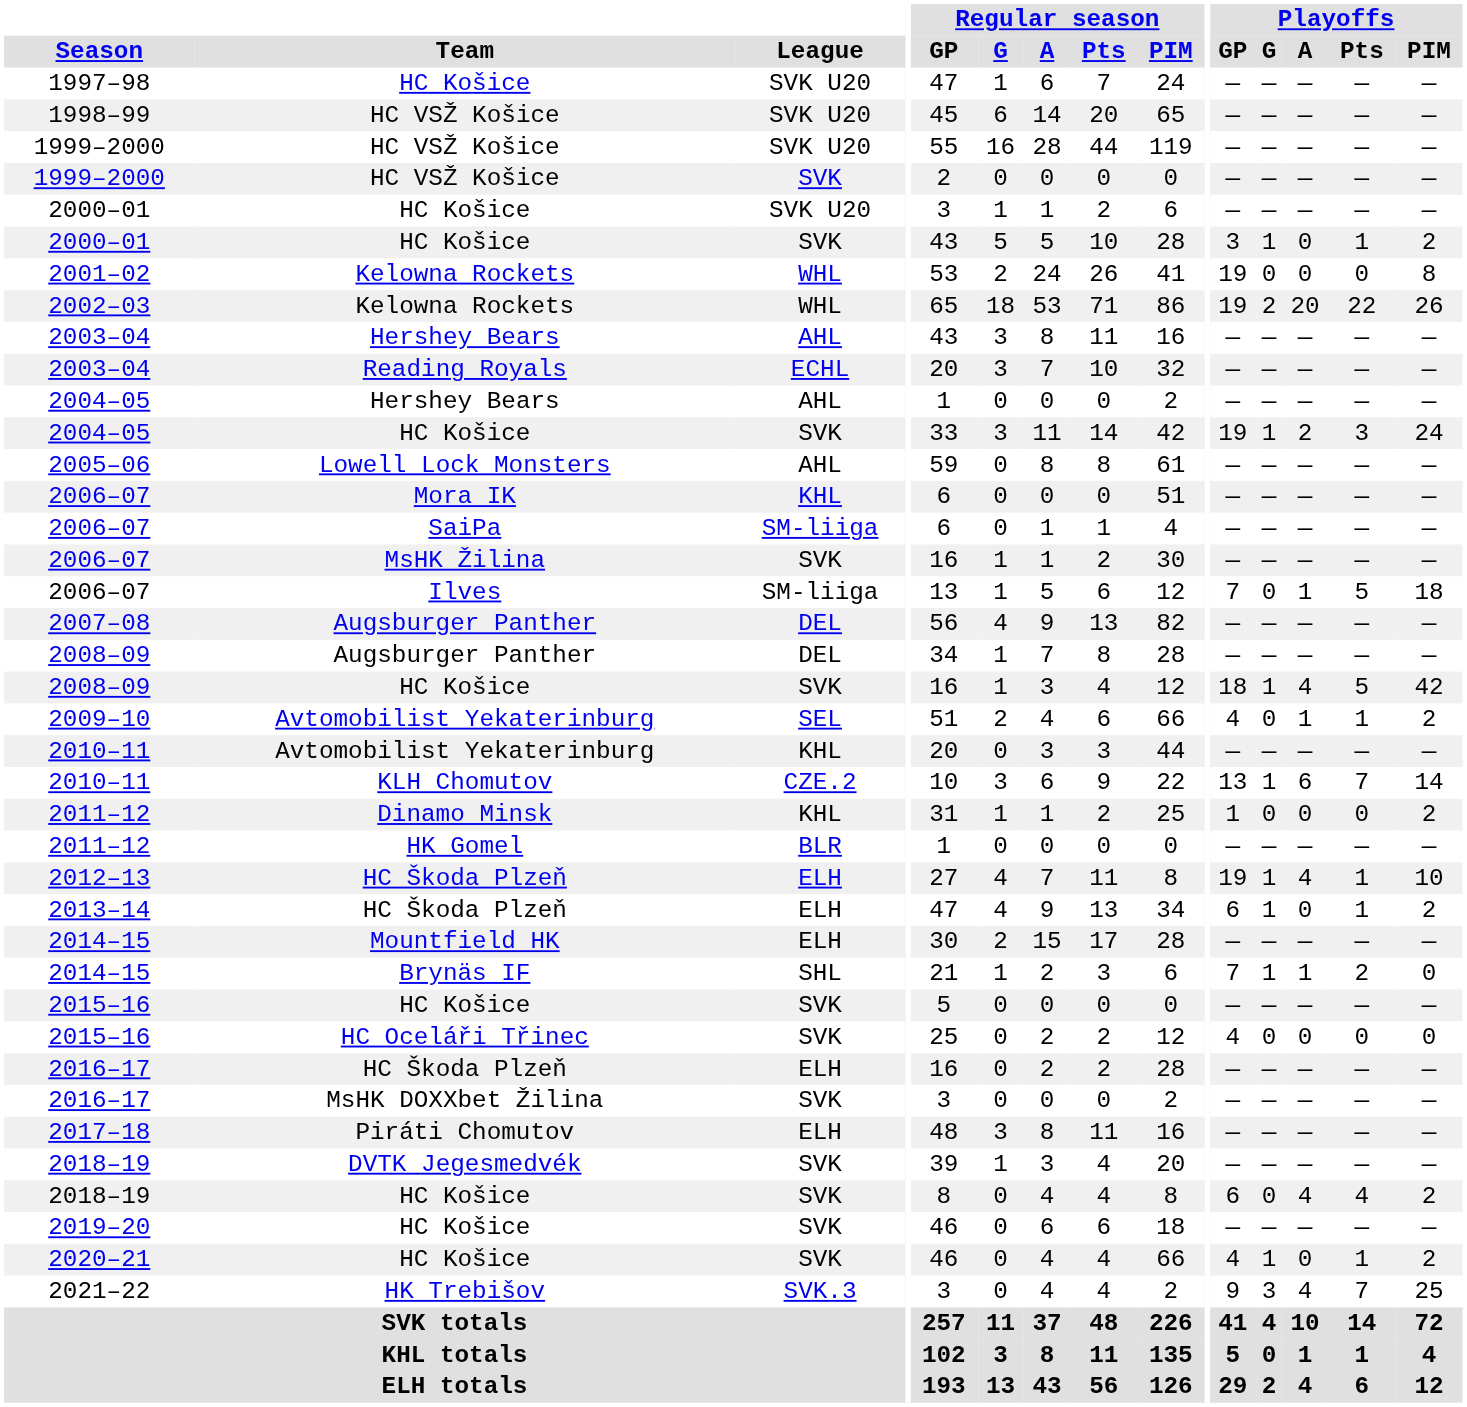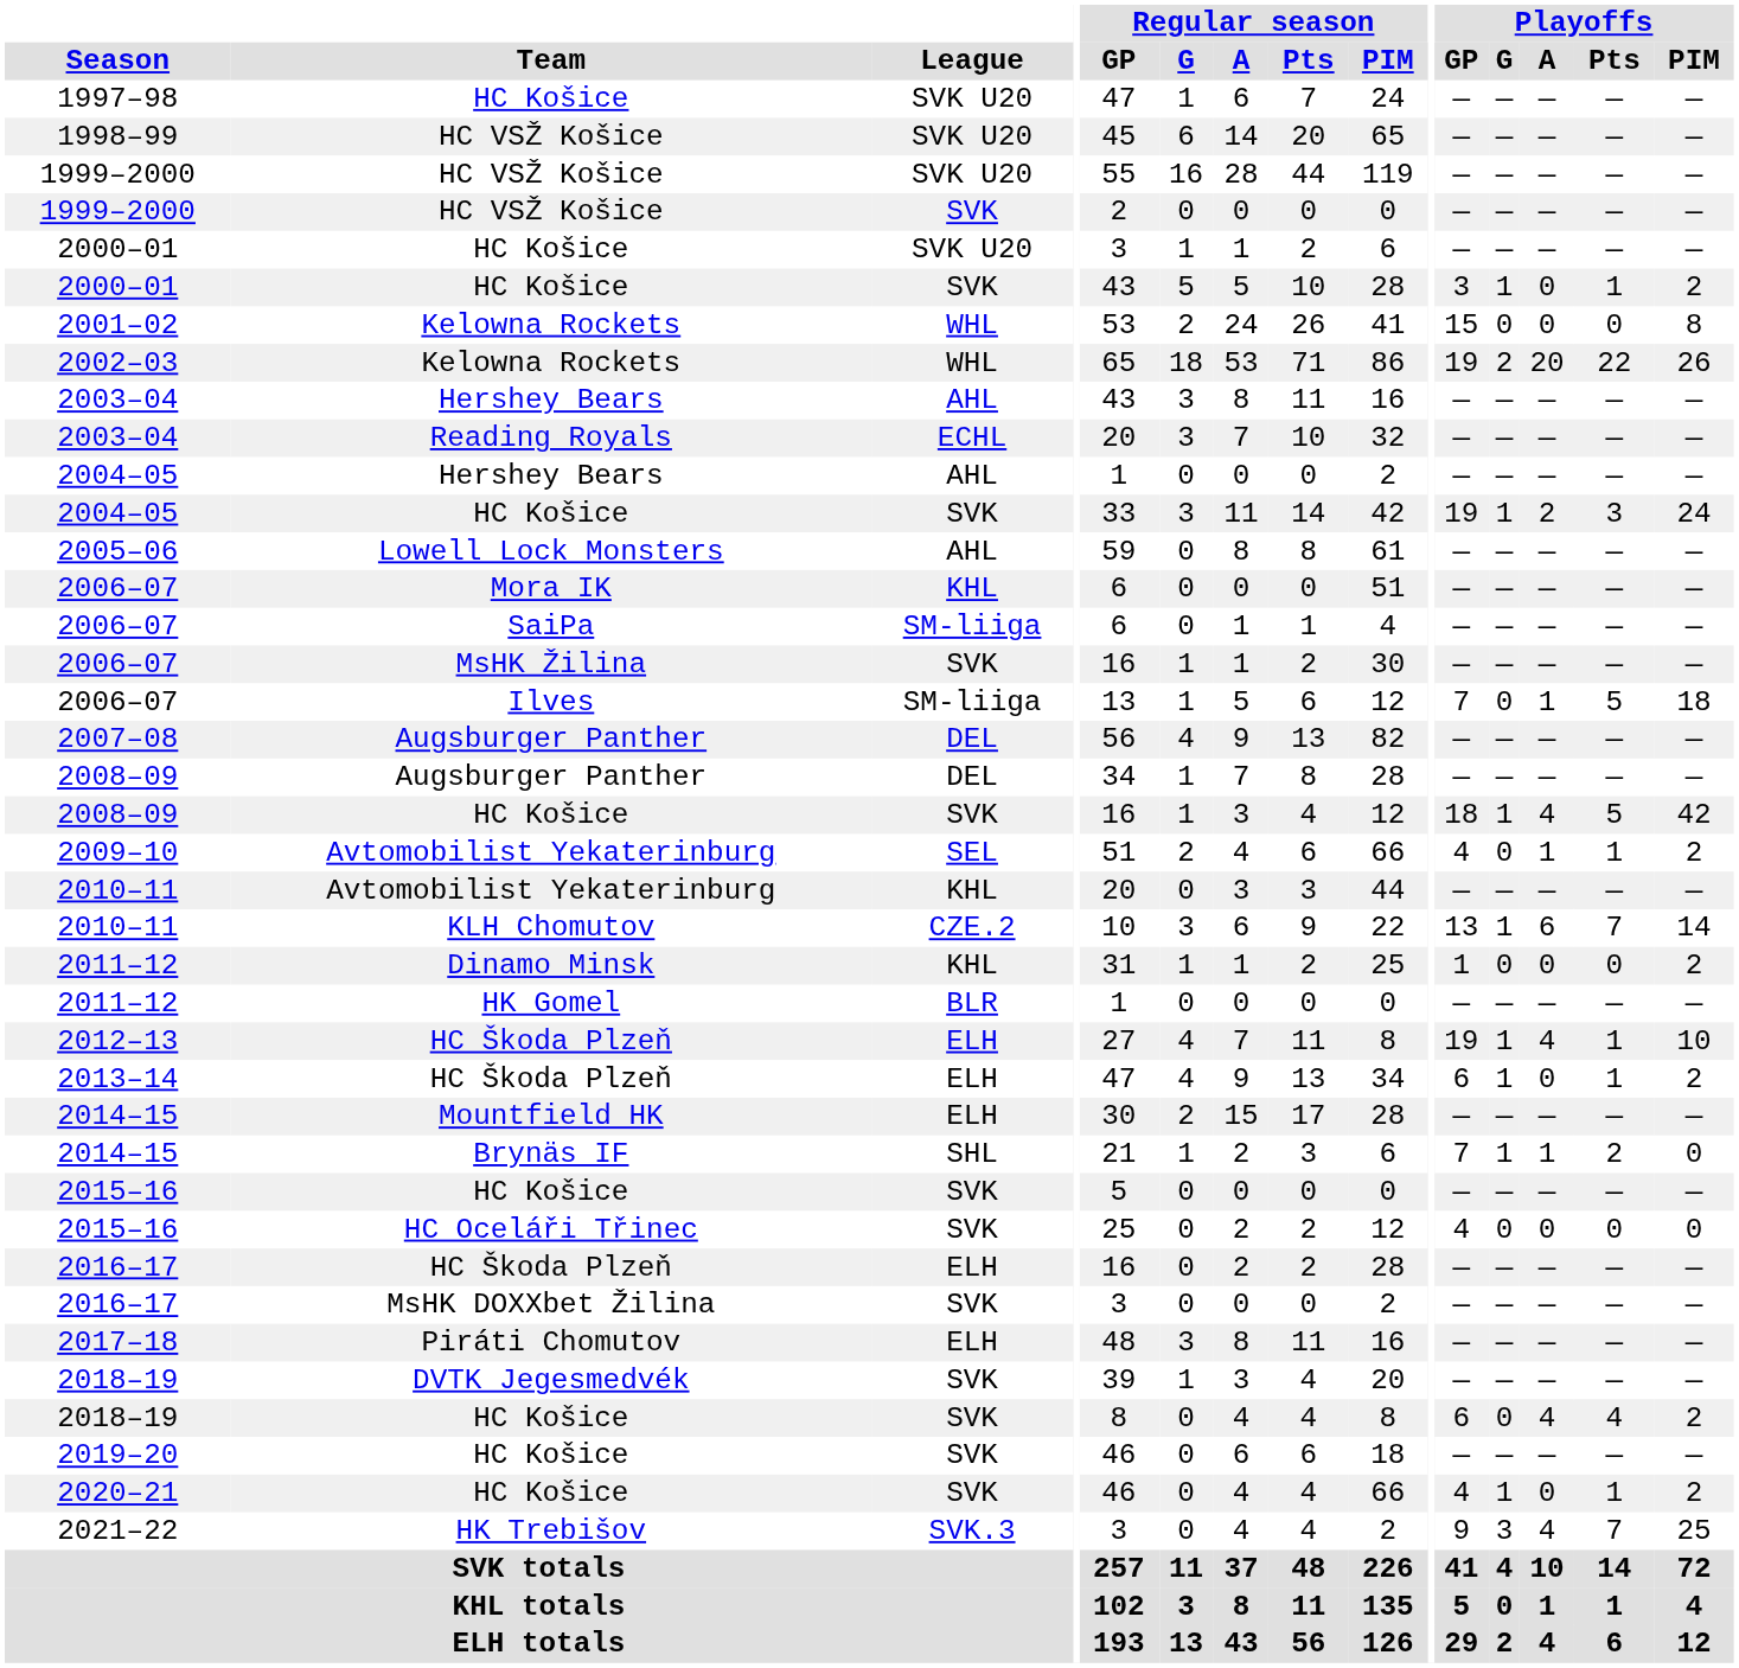2001–02 | Playoffs / GP: 19 -> 15
